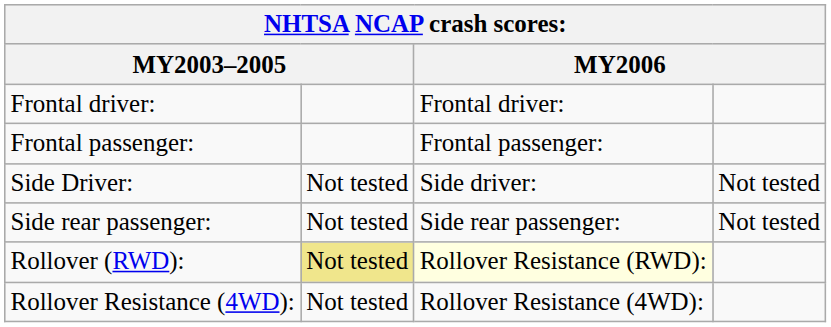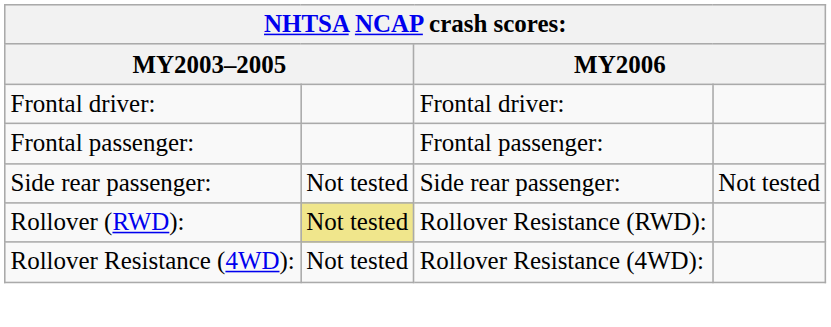- row: Side Driver: | Not tested | Side driver: | Not tested
Rollover (RWD): | column 3: lightyellow background -> no background
